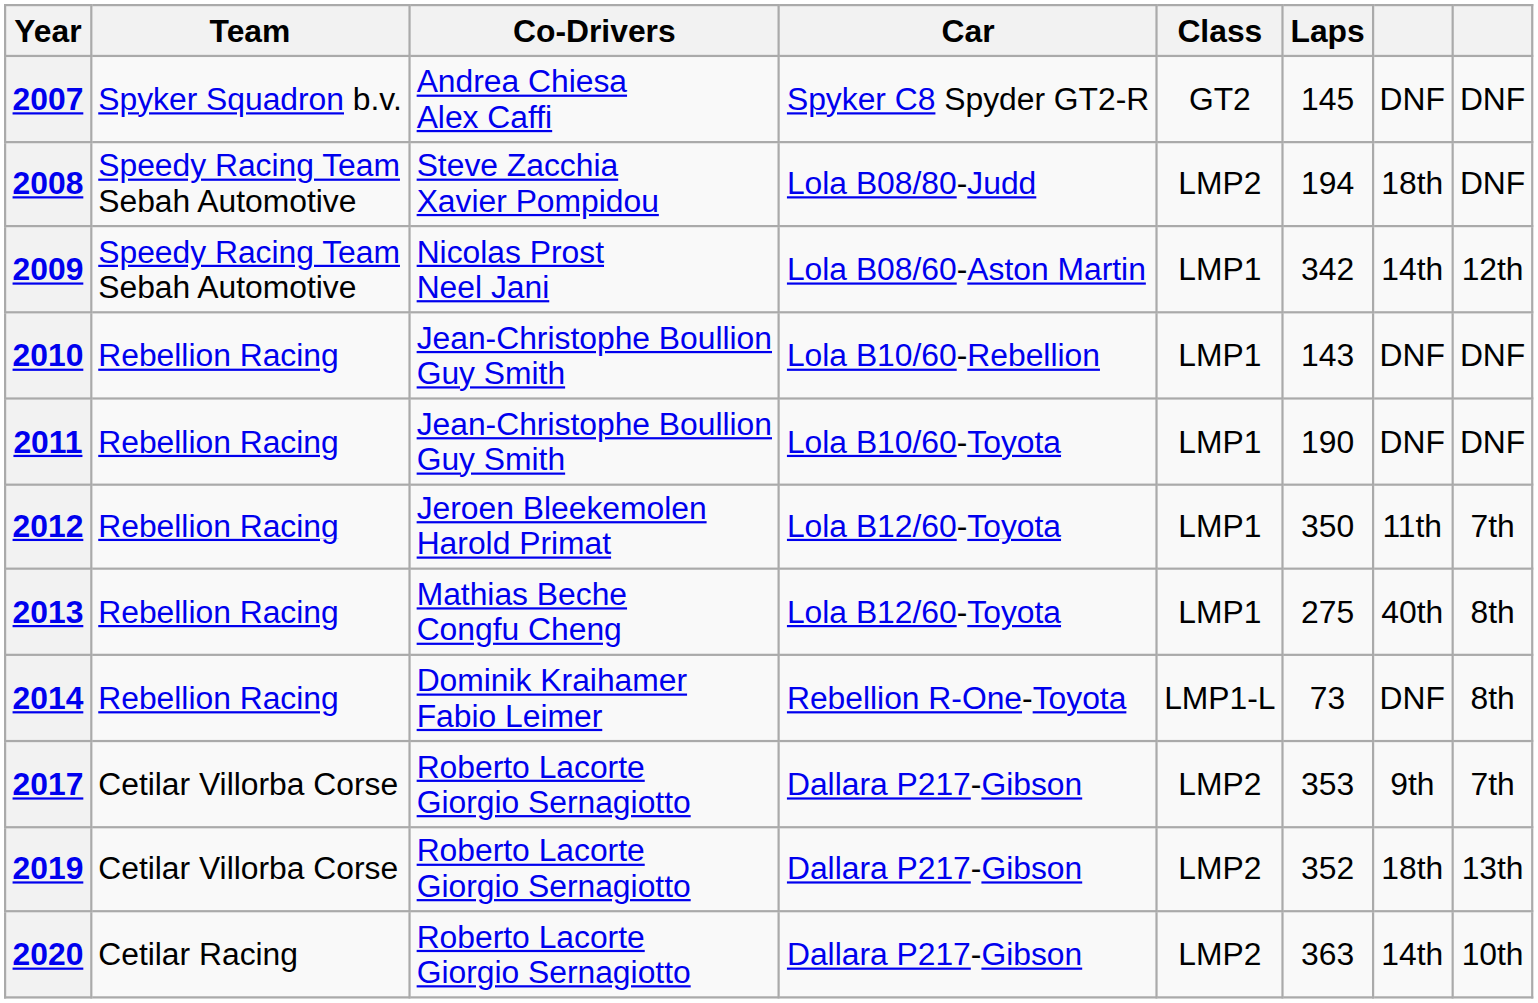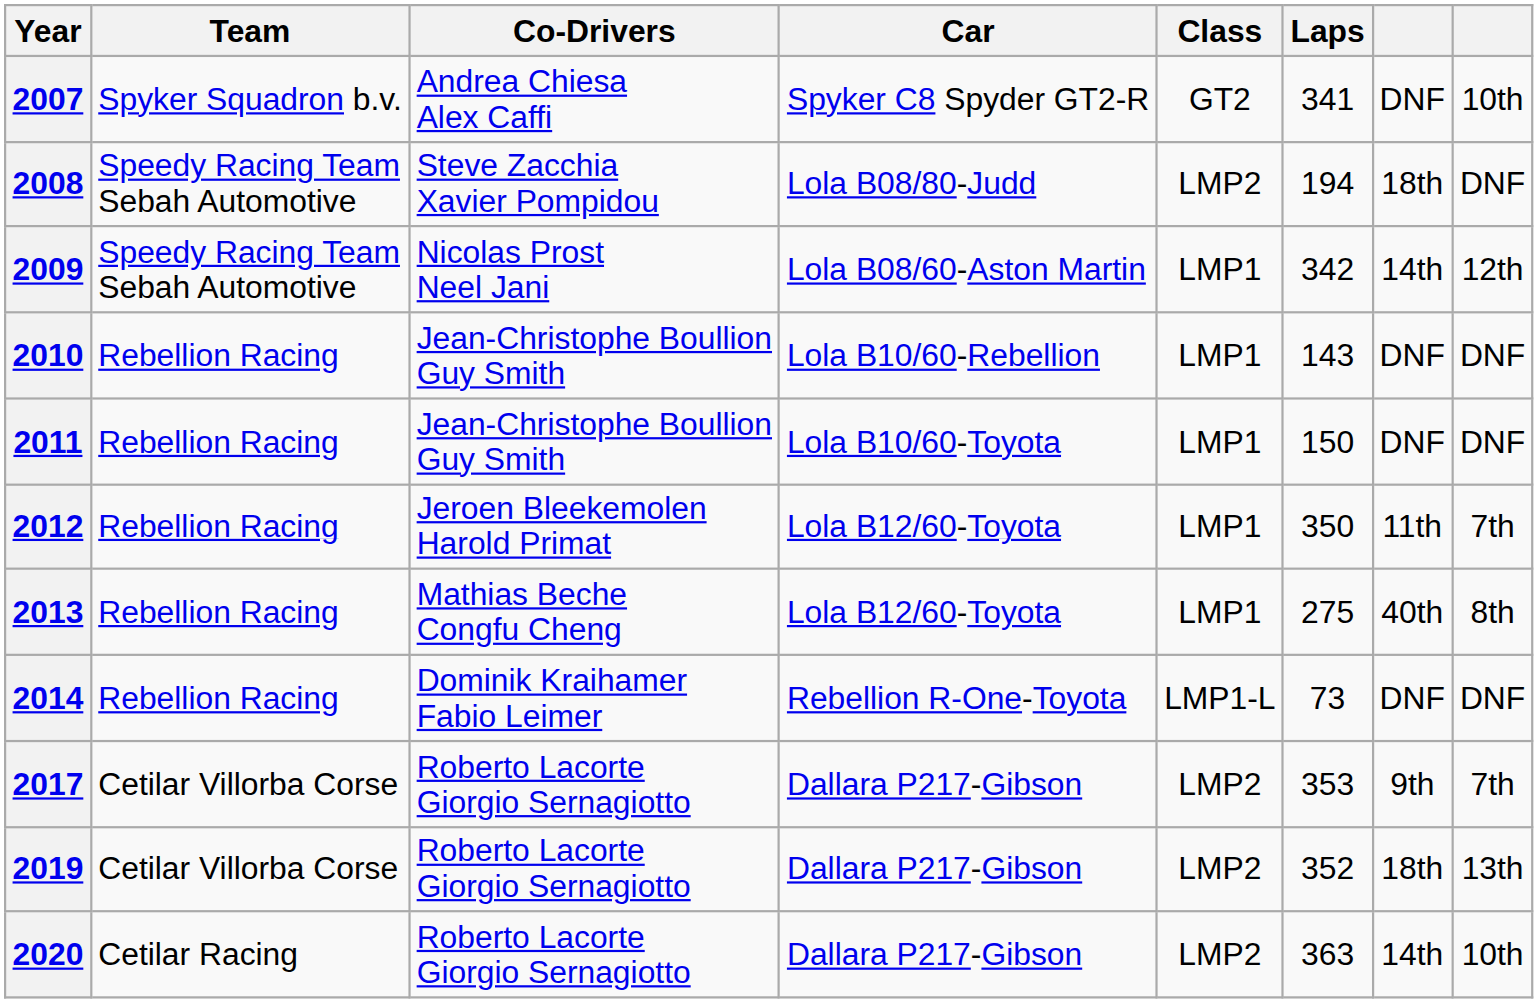2007 | Laps: 145 -> 341
2007 | column 8: DNF -> 10th
2011 | Laps: 190 -> 150
2014 | column 8: 8th -> DNF
